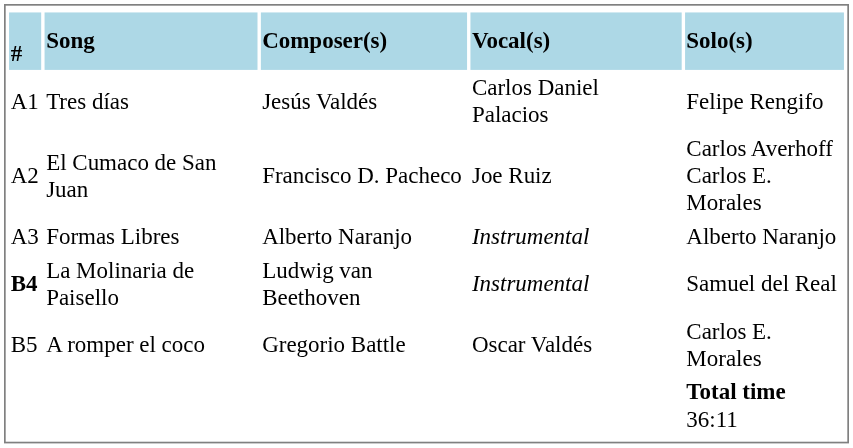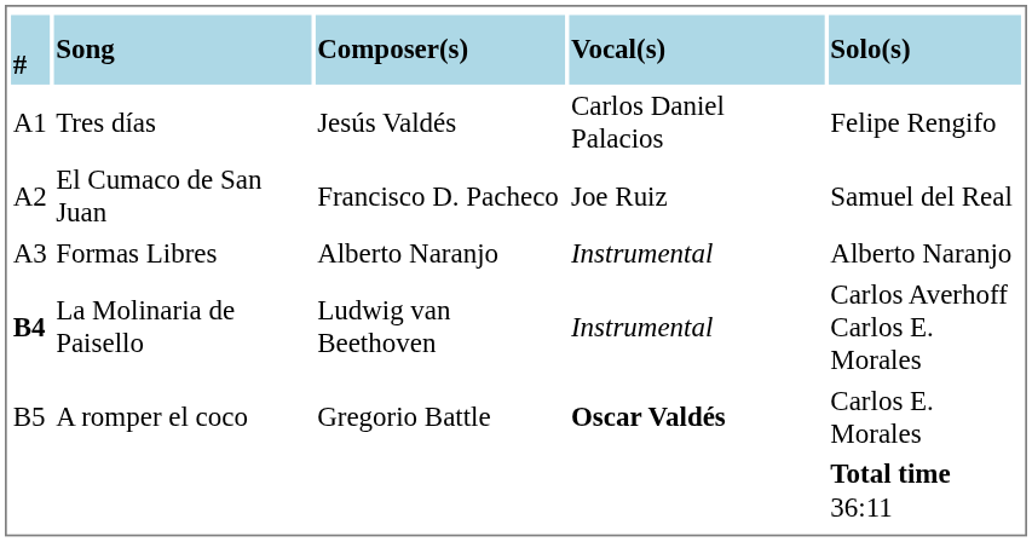El Cumaco de San Juan | Solo(s): Carlos Averhoff Carlos E. Morales -> Samuel del Real
La Molinaria de Paisello | Solo(s): Samuel del Real -> Carlos Averhoff Carlos E. Morales
A romper el coco | Vocal(s): normal -> bold
